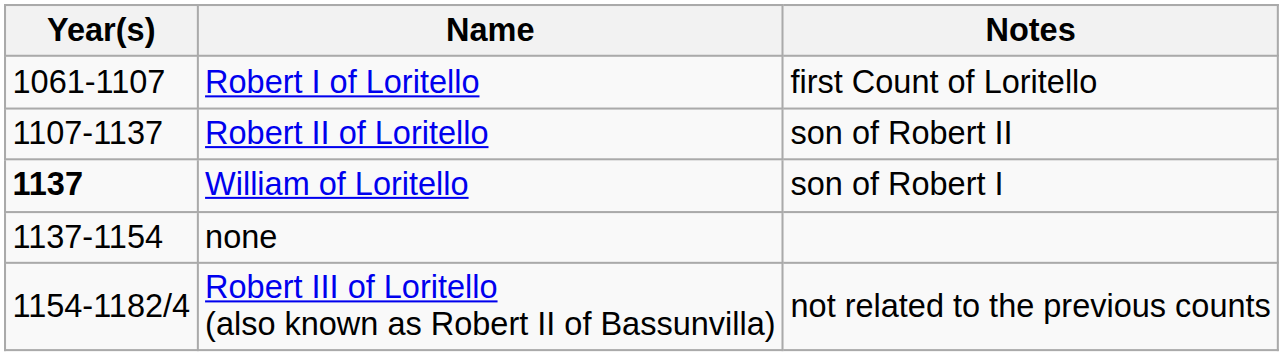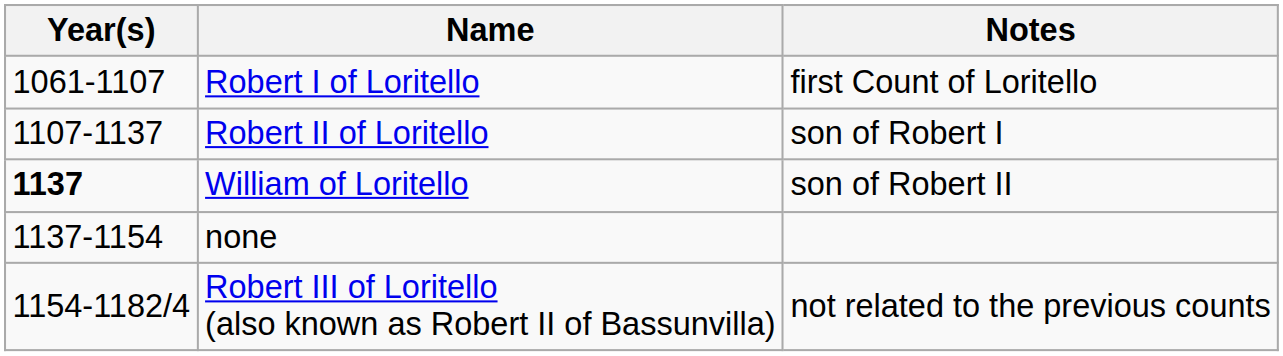Robert II of Loritello | Notes: son of Robert II -> son of Robert I
William of Loritello | Notes: son of Robert I -> son of Robert II
